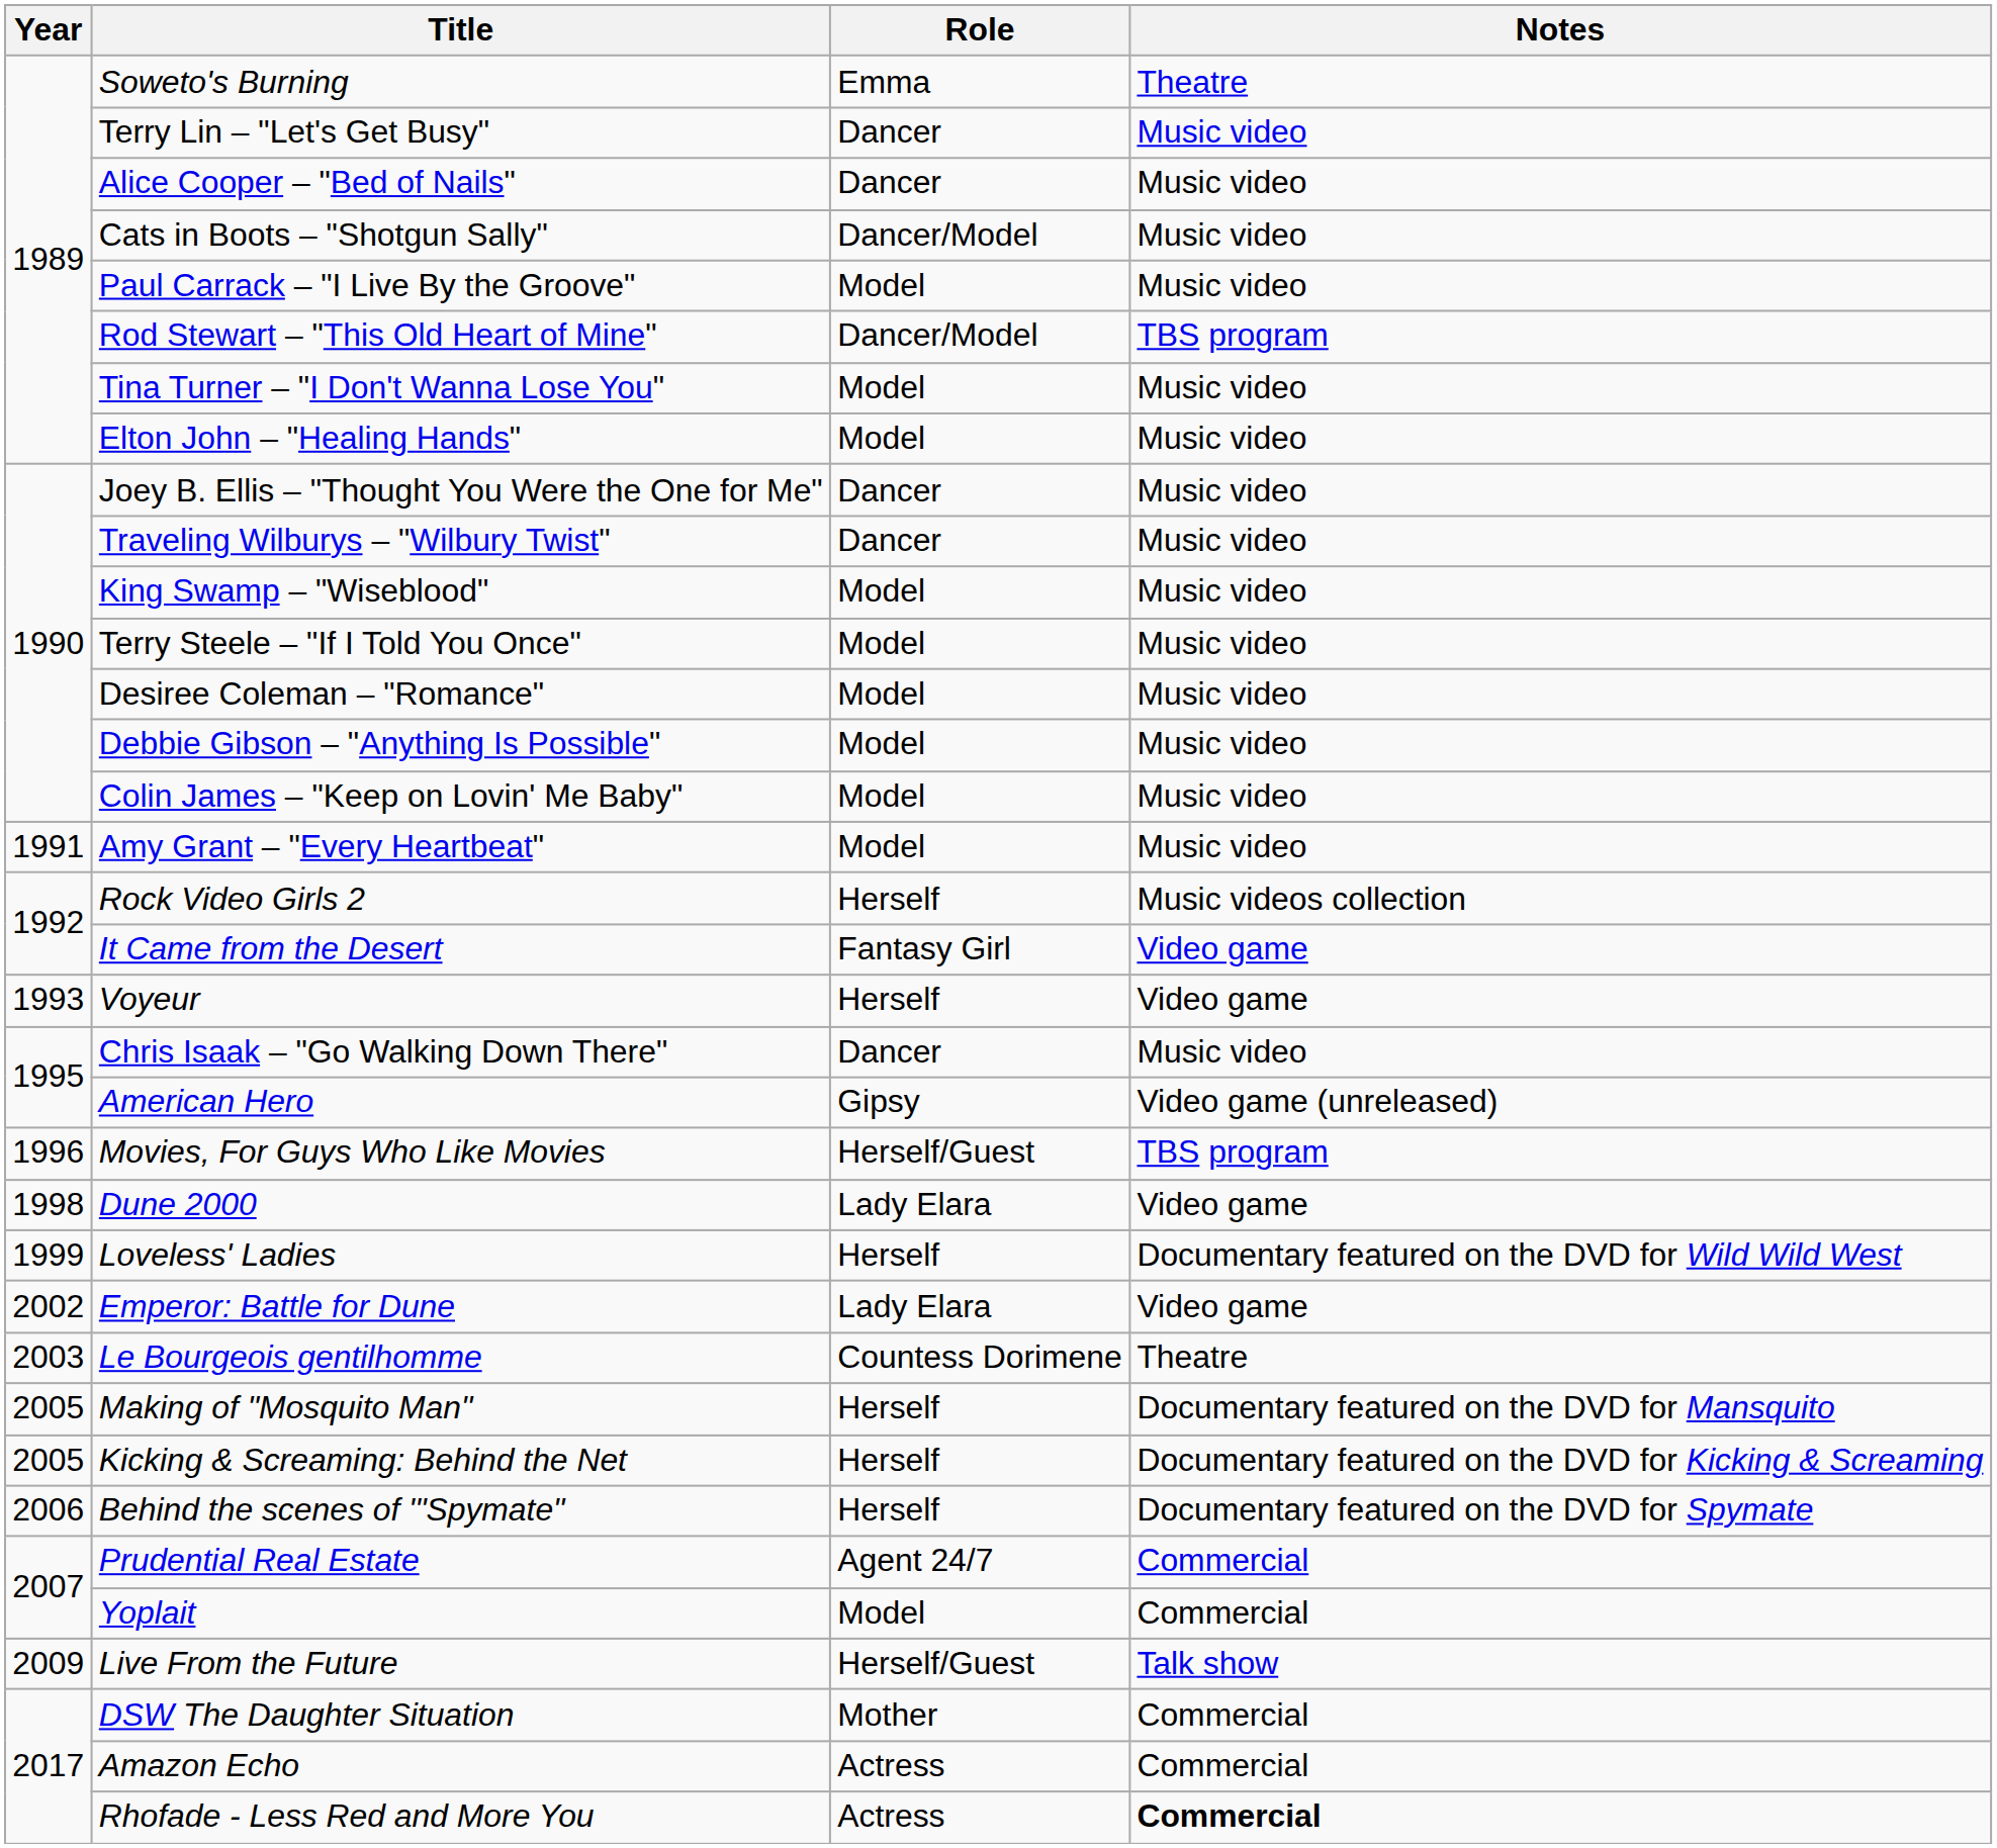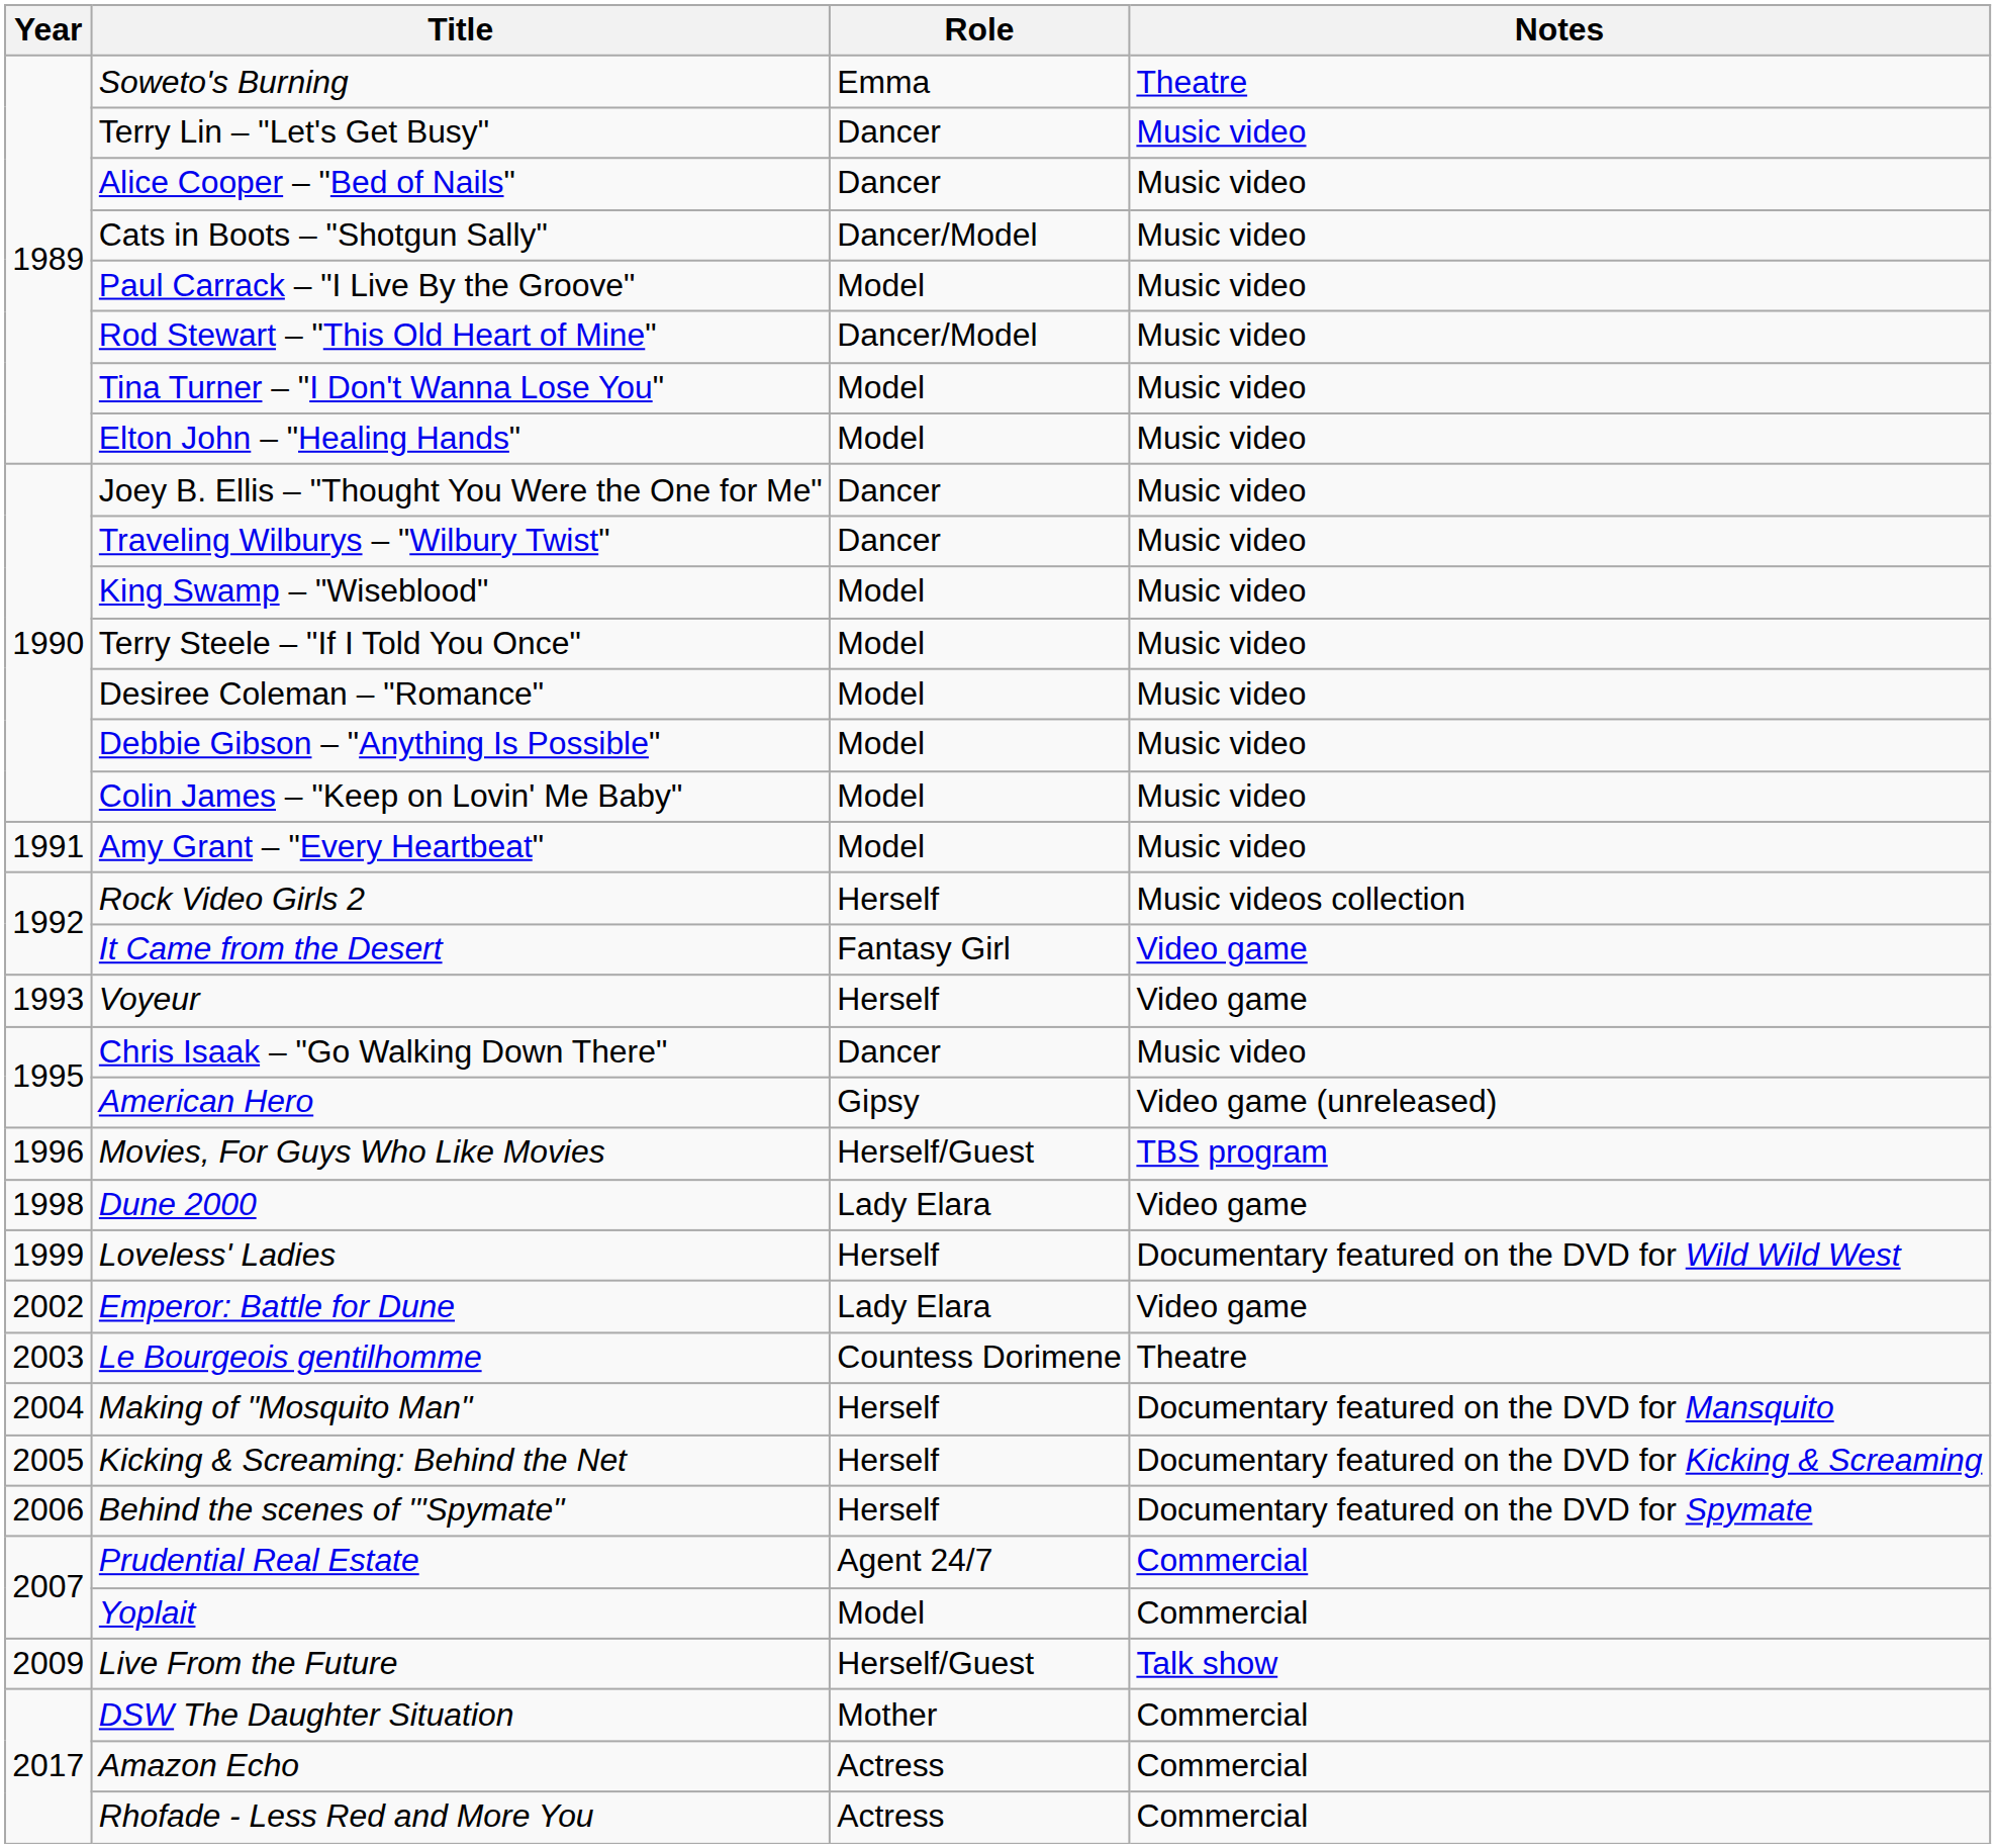Rod Stewart – "This Old Heart of Mine" | Notes: TBS program -> Music video
Making of "Mosquito Man" | Year: 2005 -> 2004
Rhofade - Less Red and More You | Notes: bold -> normal
